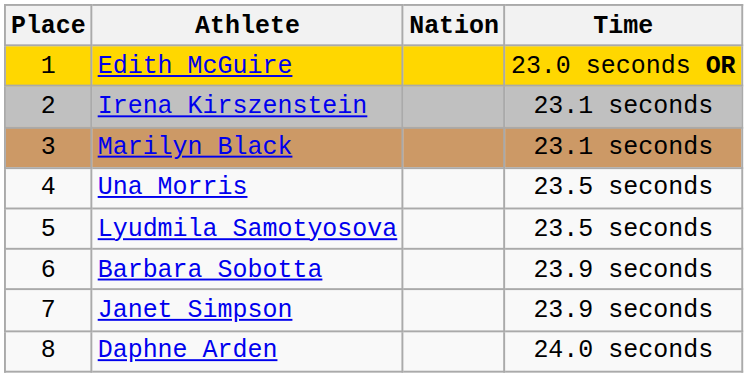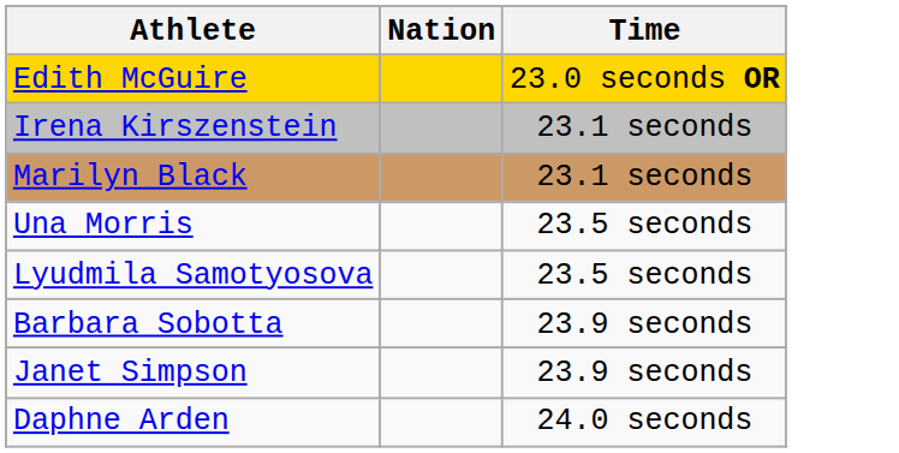- column: Place | 1 | 2 | 3 | 4 | 5 | 6 | 7 | 8
